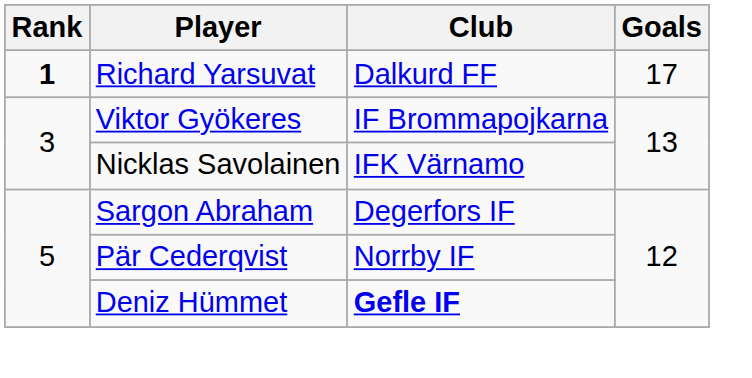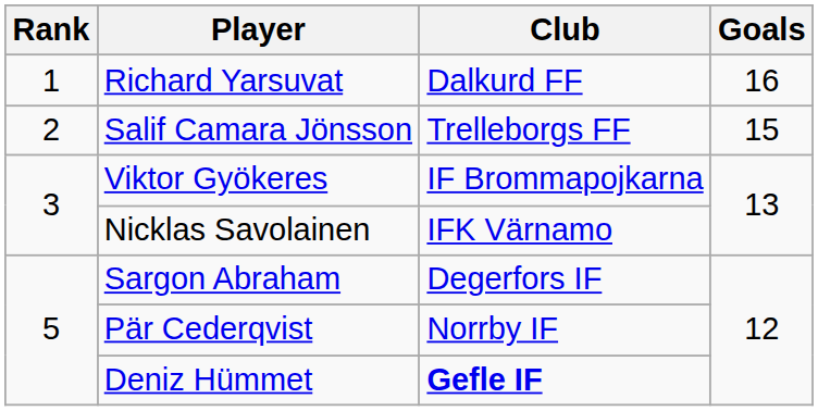Richard Yarsuvat | Rank: bold -> normal
Richard Yarsuvat | Goals: 17 -> 16
+ row: 2 | Salif Camara Jönsson | Trelleborgs FF | 15
